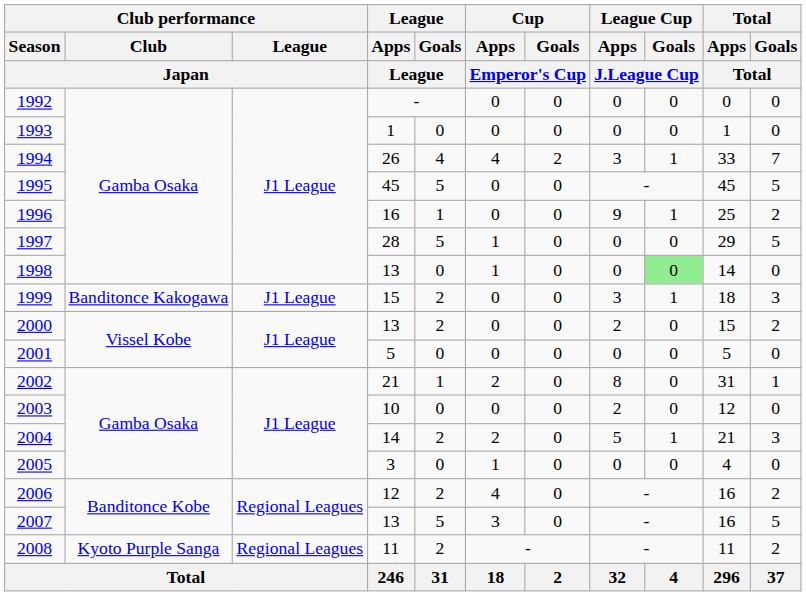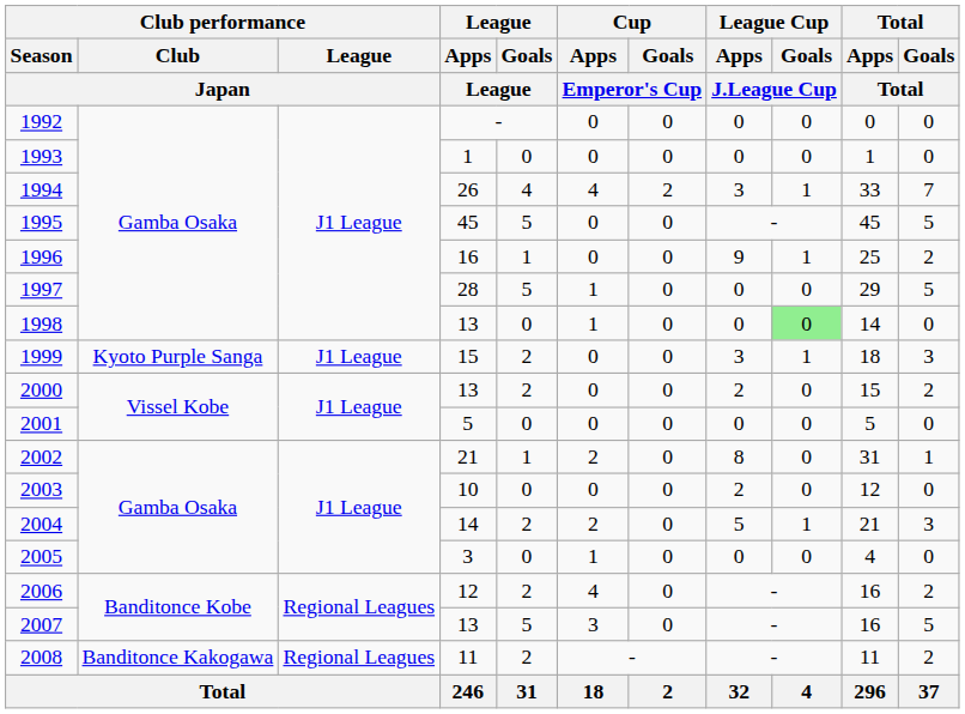1999 | Club performance / Club / Japan: Banditonce Kakogawa -> Kyoto Purple Sanga
2008 | Club performance / Club / Japan: Kyoto Purple Sanga -> Banditonce Kakogawa
